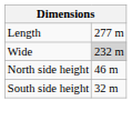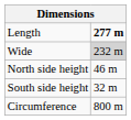Length | column 2: normal -> bold
+ row: Circumference | 800 m
